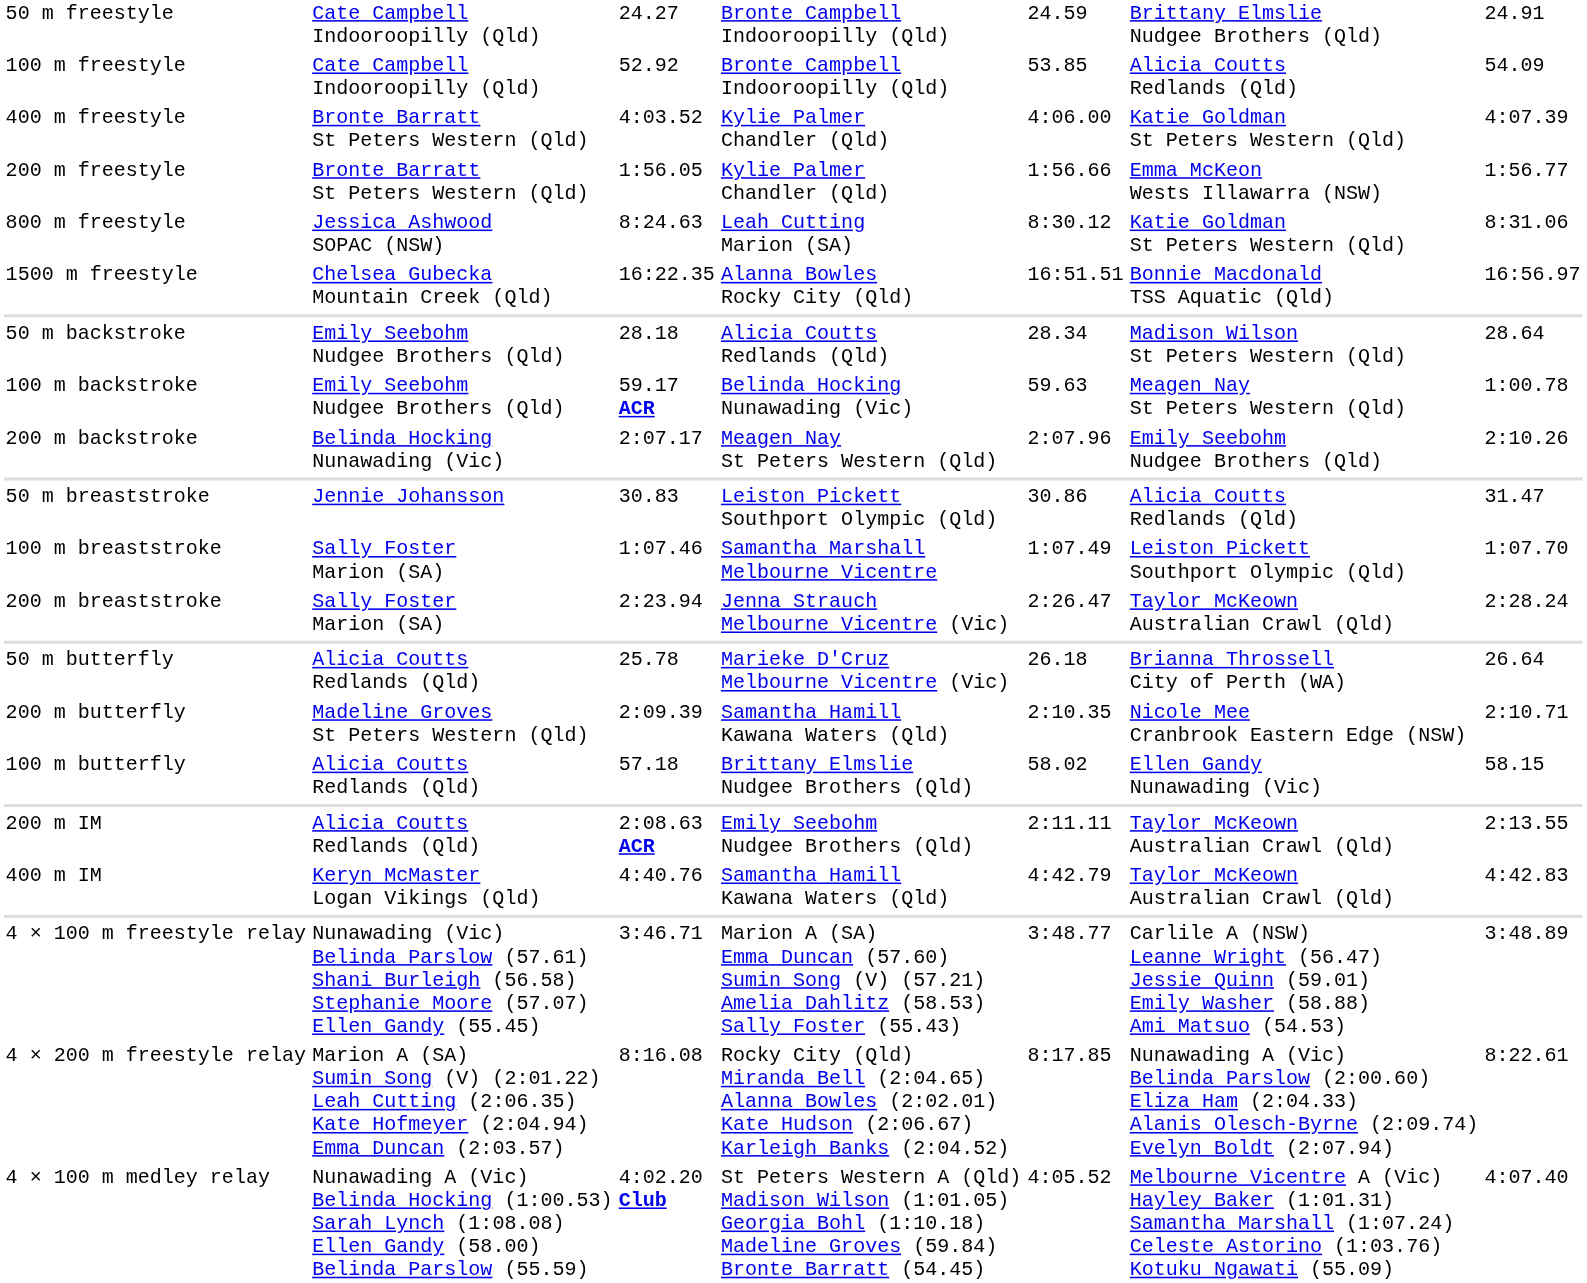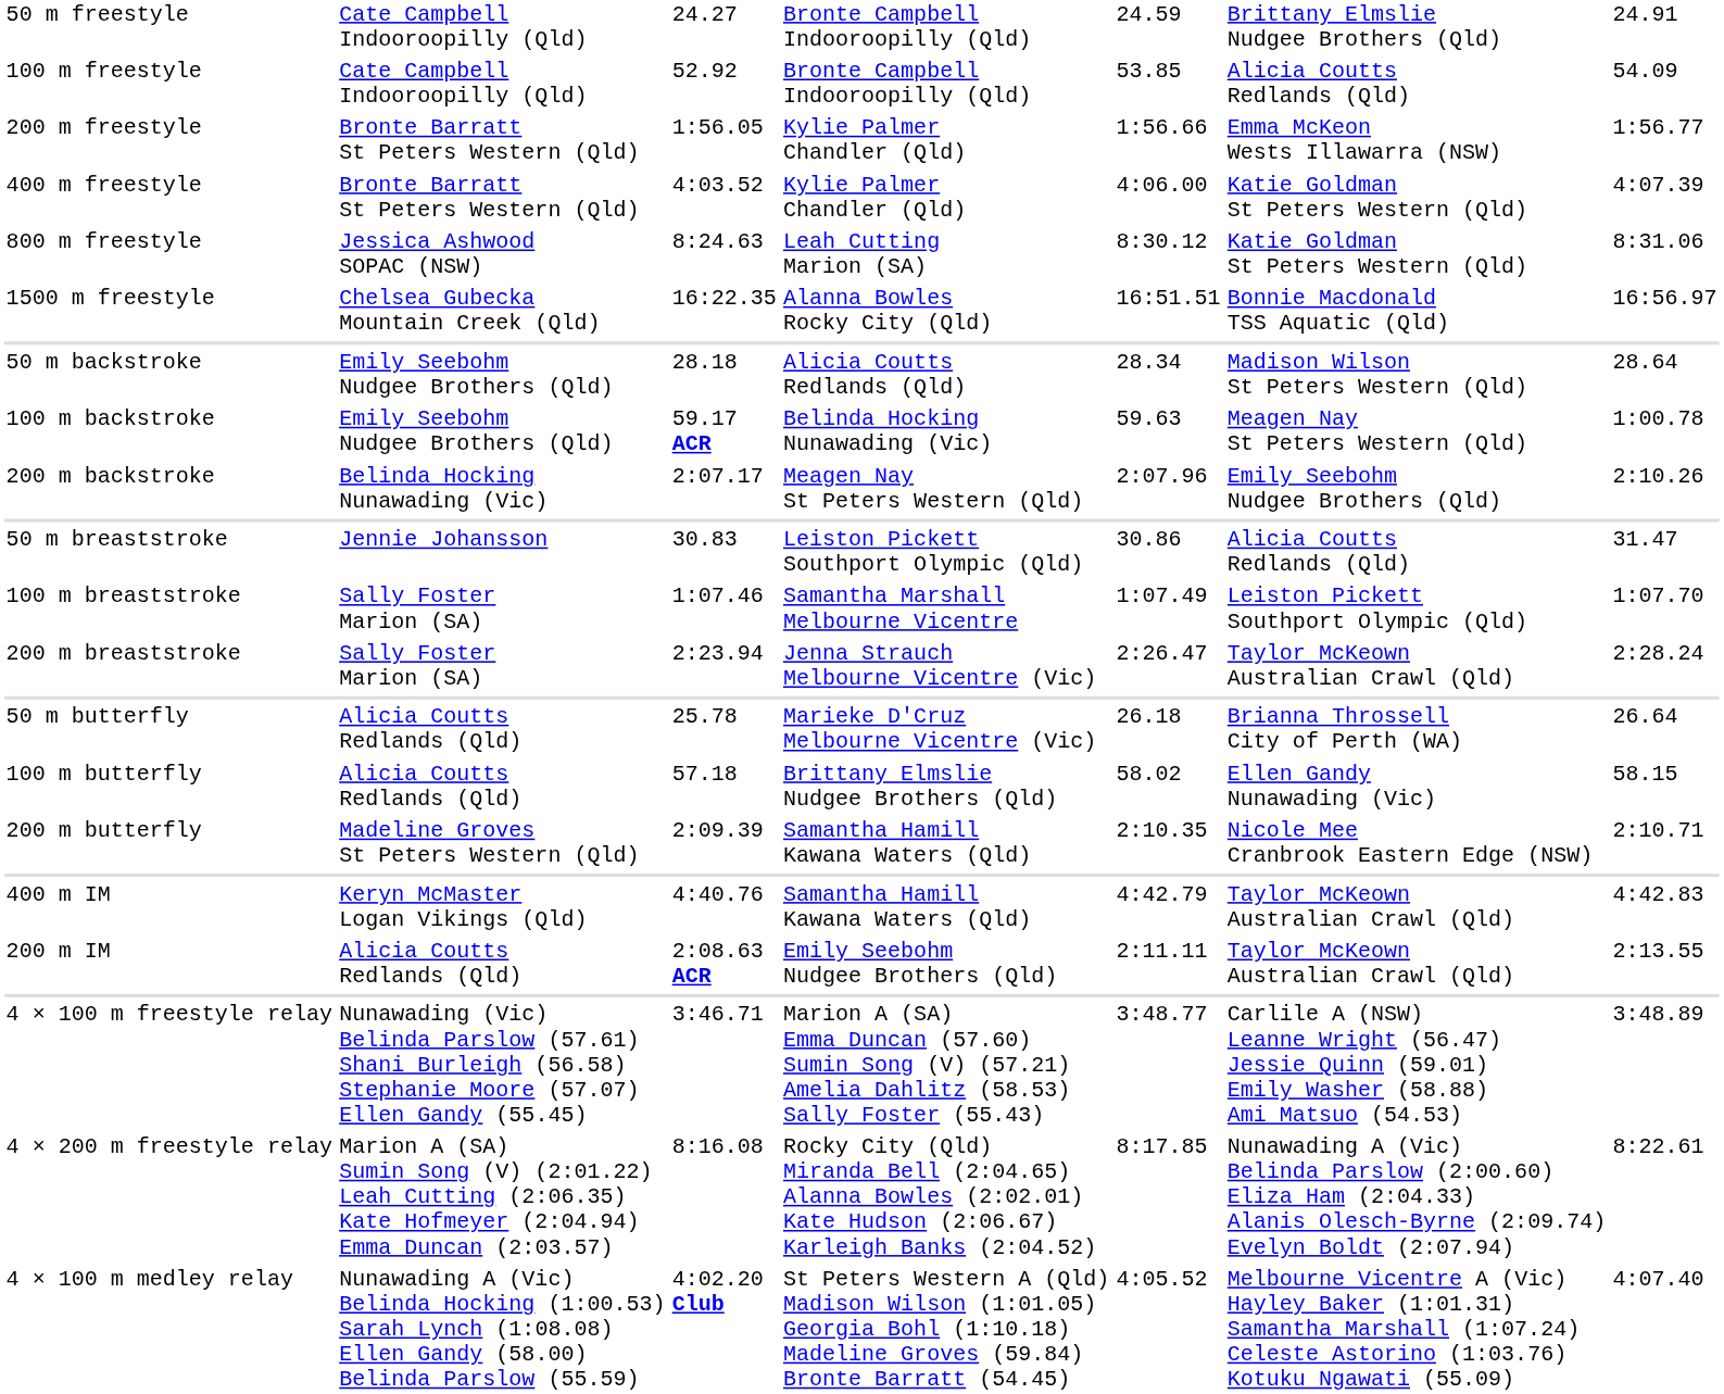rows swapped: 200 m freestyle <-> 400 m freestyle
rows swapped: 100 m butterfly <-> 200 m butterfly
rows swapped: 200 m IM <-> 400 m IM
